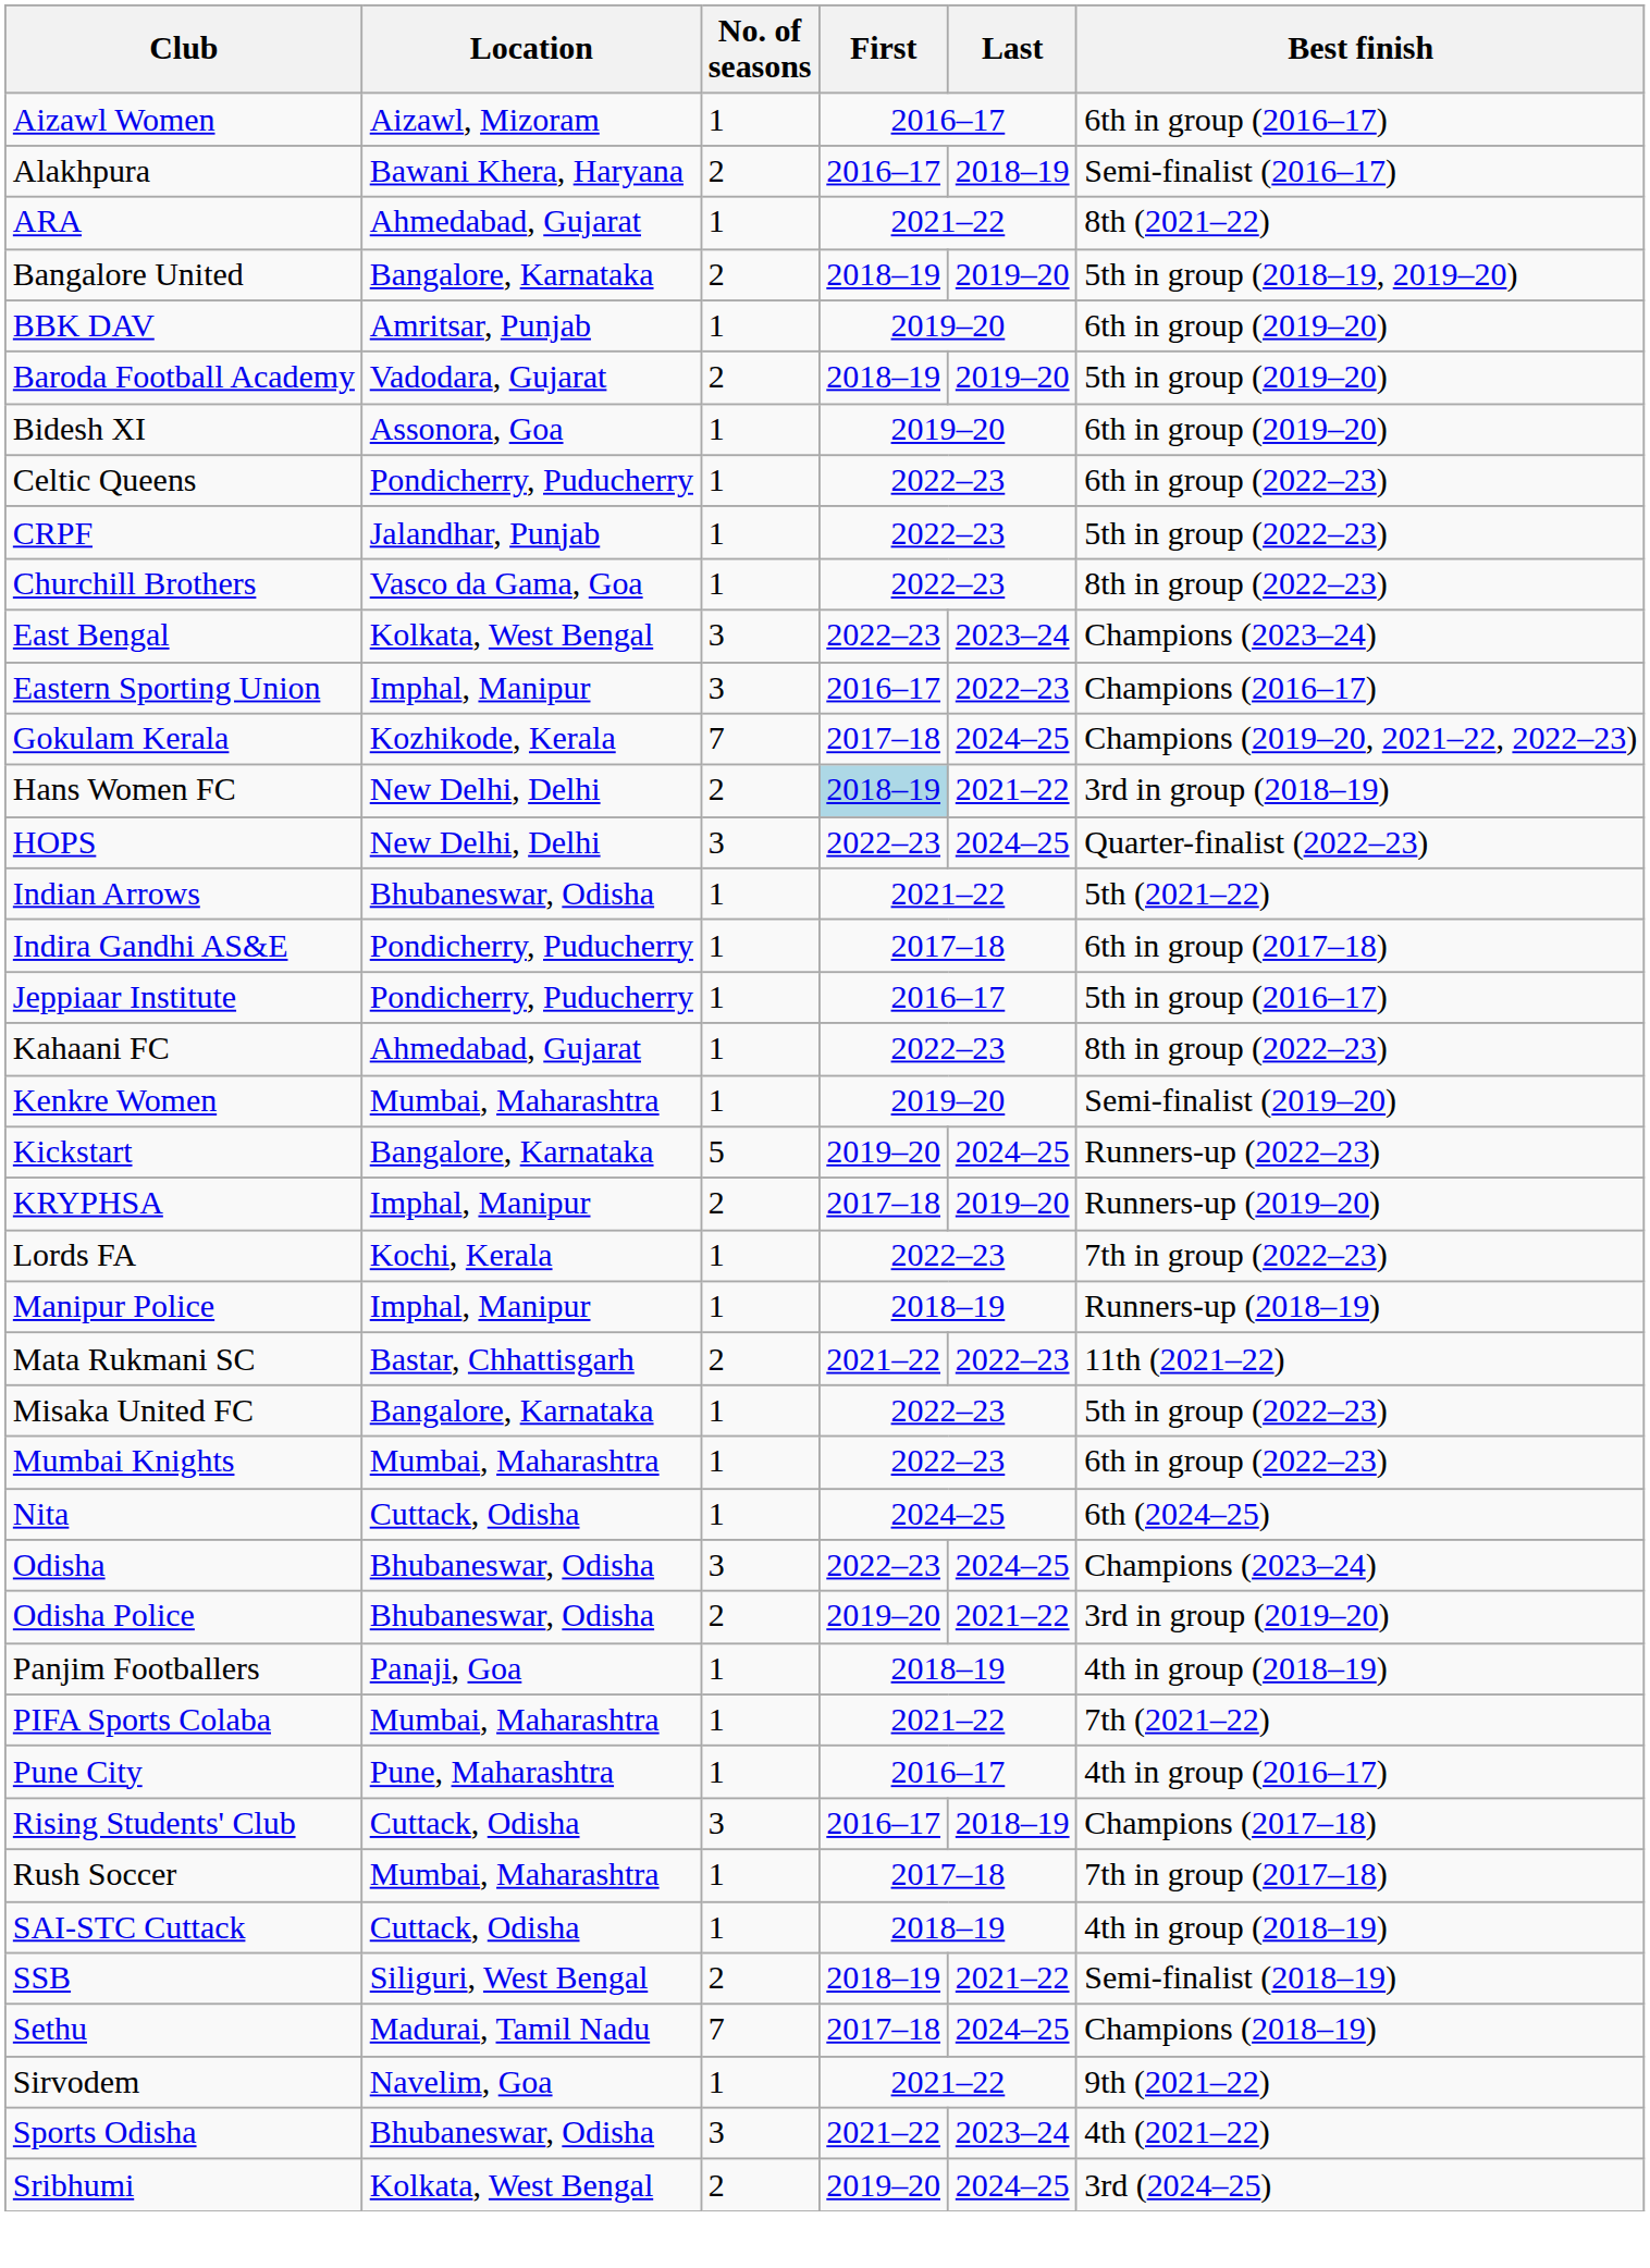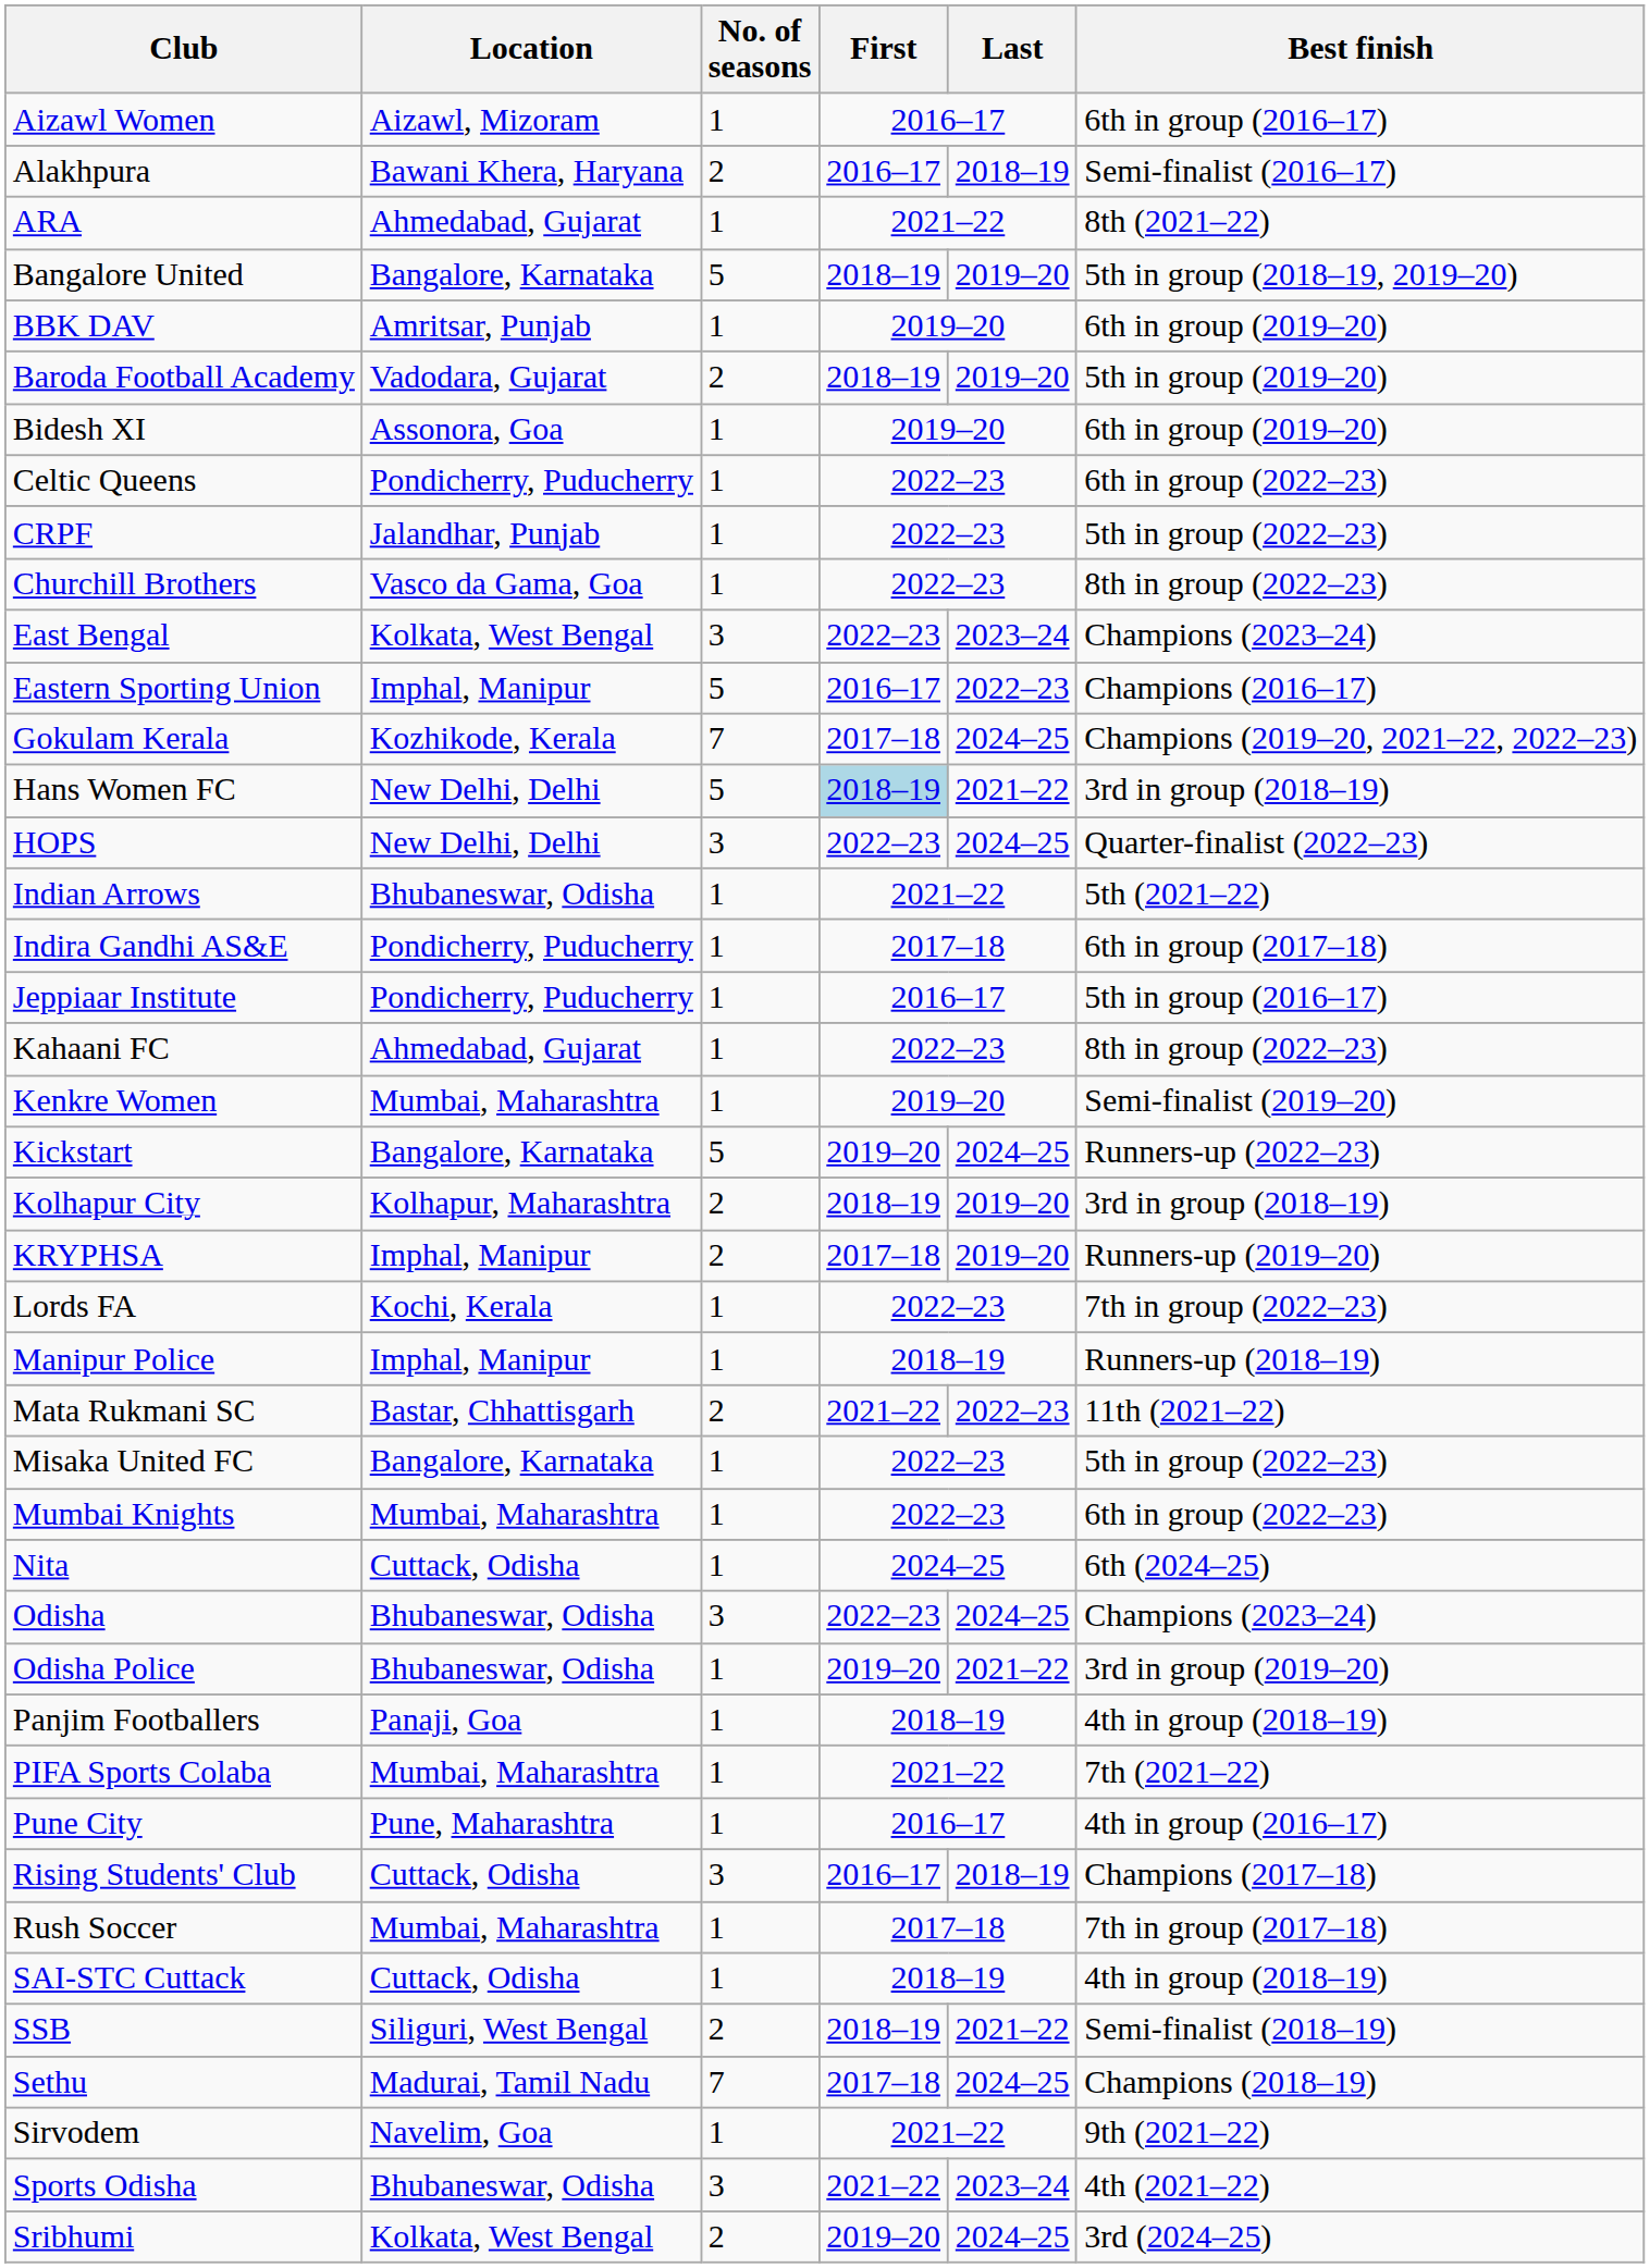Bangalore United | No. of seasons: 2 -> 5
Eastern Sporting Union | No. of seasons: 3 -> 5
Hans Women FC | No. of seasons: 2 -> 5
+ row: Kolhapur City | Kolhapur, Maharashtra | 2 | 2018–19 | 2019–20 | 3rd in group (2018–19)
Odisha Police | No. of seasons: 2 -> 1
